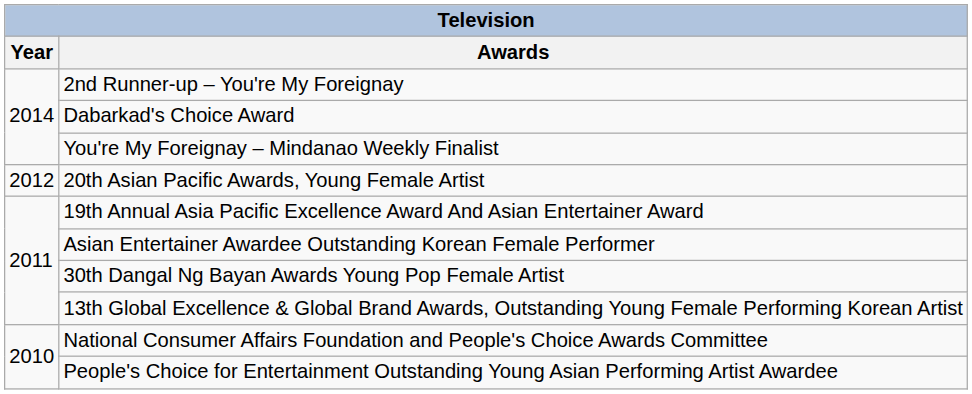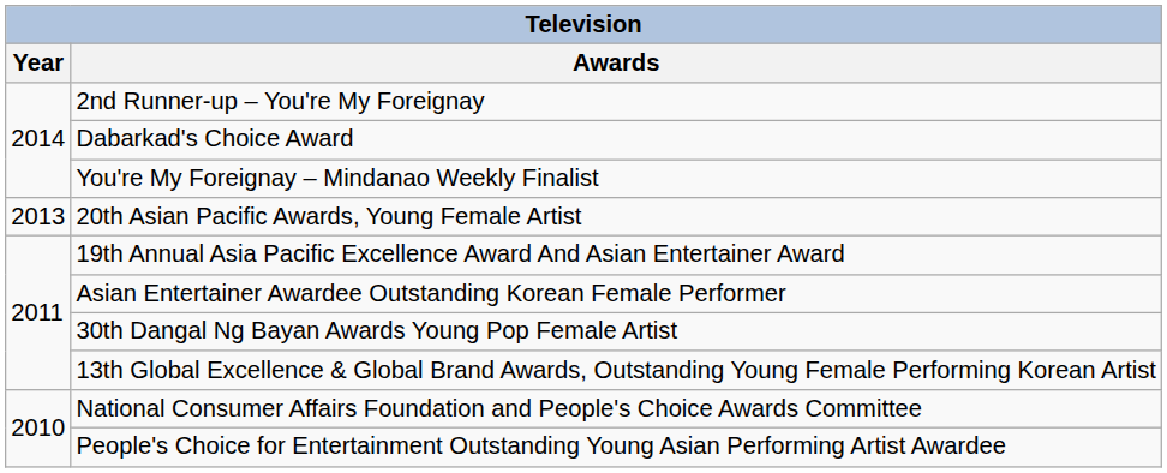20th Asian Pacific Awards, Young Female Artist | Year: 2012 -> 2013
